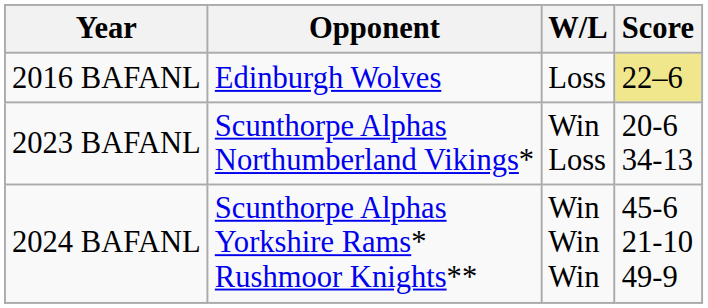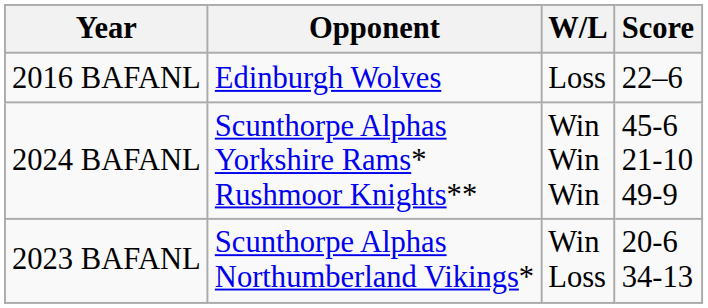2016 BAFANL | Score: khaki background -> no background
rows swapped: 2023 BAFANL <-> 2024 BAFANL
